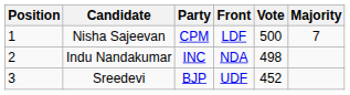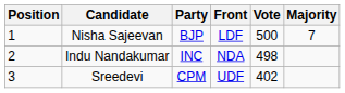Nisha Sajeevan | Party: CPM -> BJP
Sreedevi | Party: BJP -> CPM
Sreedevi | Vote: 452 -> 402
